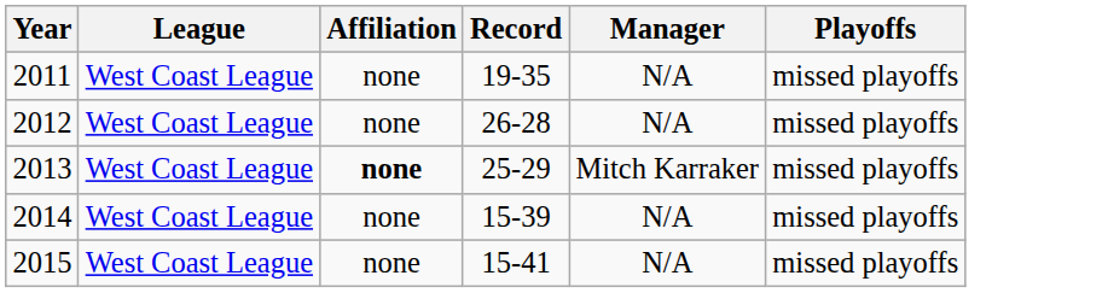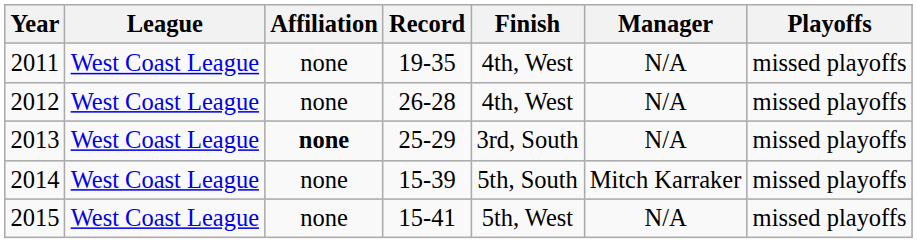+ column: Finish | 4th, West | 4th, West | 3rd, South | 5th, South | 5th, West
2013 | Manager: Mitch Karraker -> N/A
2014 | Manager: N/A -> Mitch Karraker
